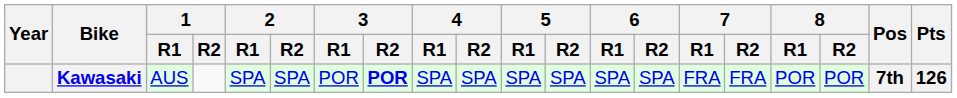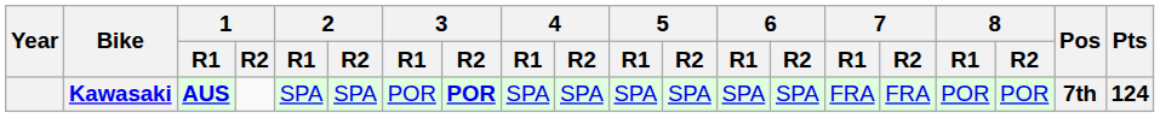Kawasaki | 1 / R1: normal -> bold
Kawasaki | Pts: 126 -> 124
